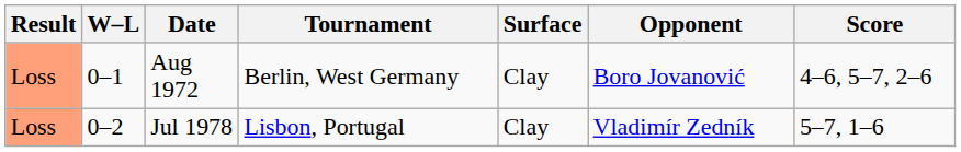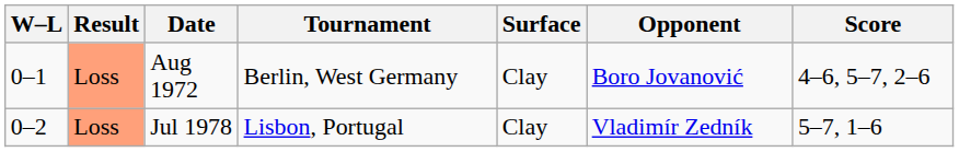columns swapped: Result <-> W–L
